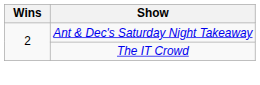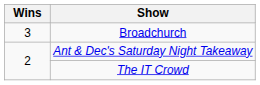+ row: 3 | Broadchurch
